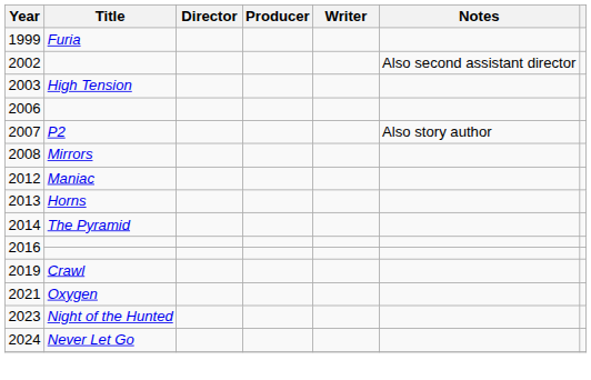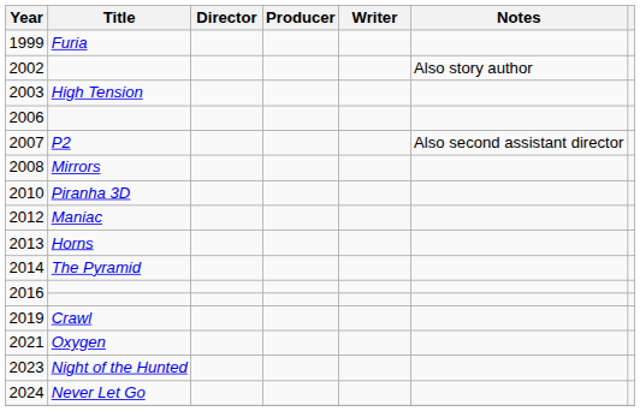2002 | Notes: Also second assistant director -> Also story author
2007 | Notes: Also story author -> Also second assistant director
+ row: 2010 | Piranha 3D
